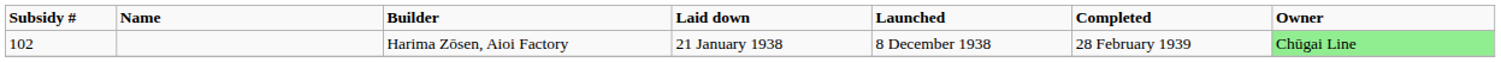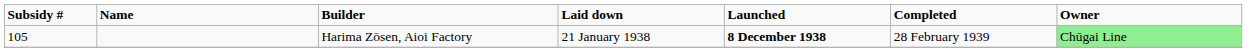Harima Zōsen, Aioi Factory | Subsidy #: 102 -> 105
Harima Zōsen, Aioi Factory | Launched: normal -> bold
